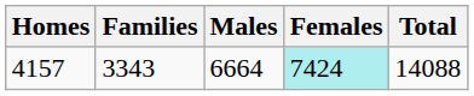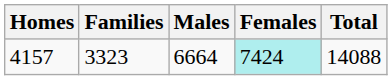4157 | Families: 3343 -> 3323
